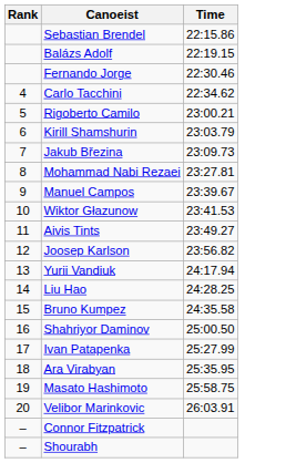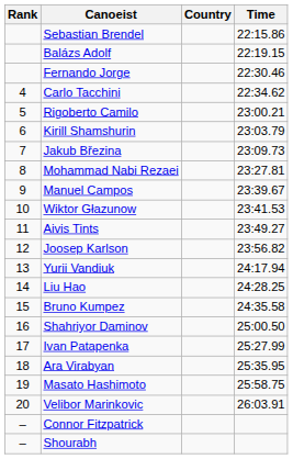+ column: Country
